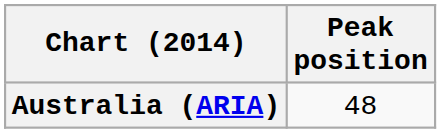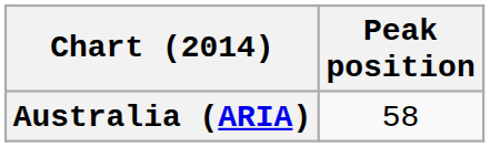Australia (ARIA) | Peak position: 48 -> 58
